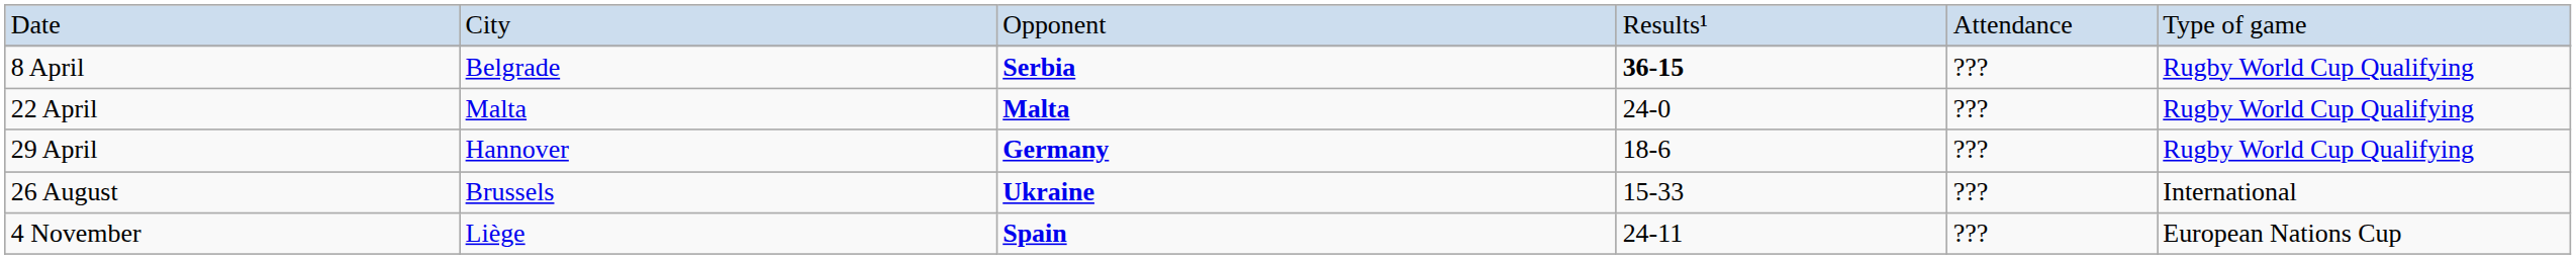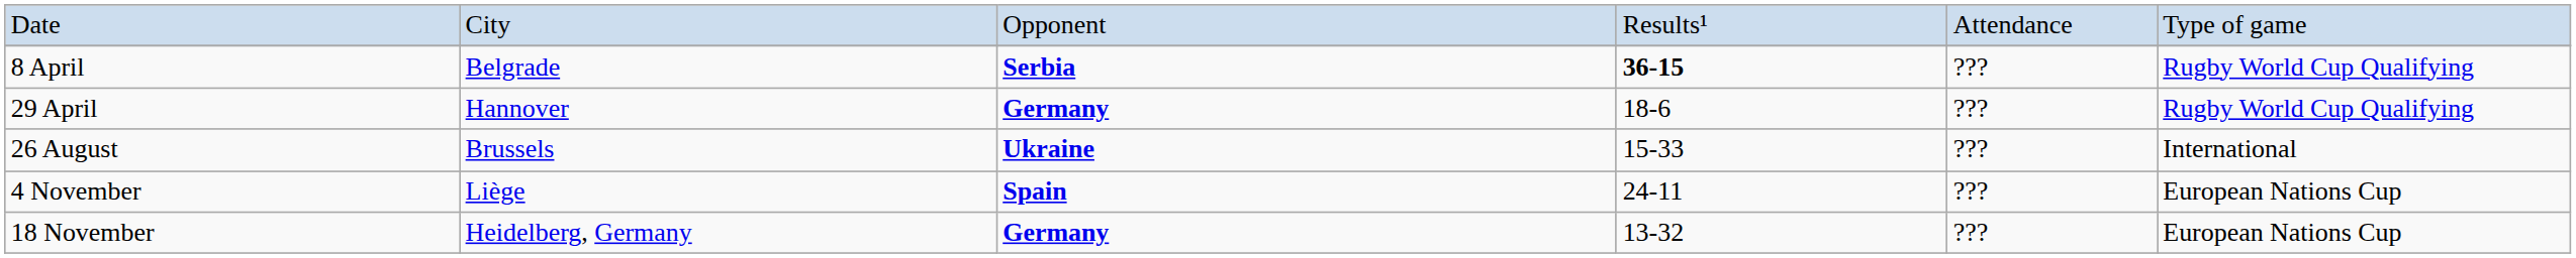- row: 22 April | Malta | Malta | 24-0 | ??? | Rugby World Cup Qualifying
+ row: 18 November | Heidelberg, Germany | Germany | 13-32 | ??? | European Nations Cup
